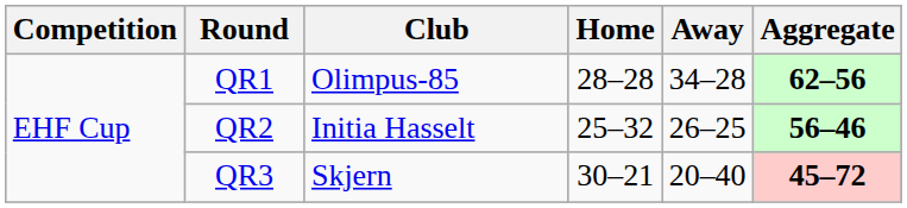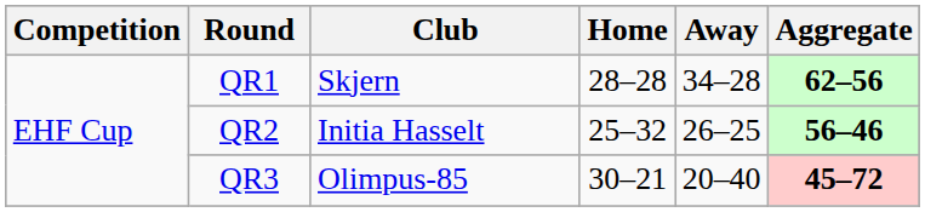QR1 | Club: Olimpus-85 -> Skjern
QR3 | Club: Skjern -> Olimpus-85
